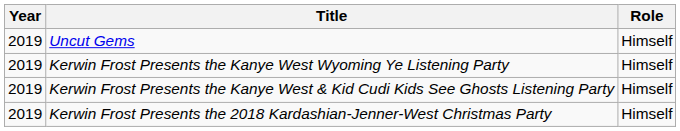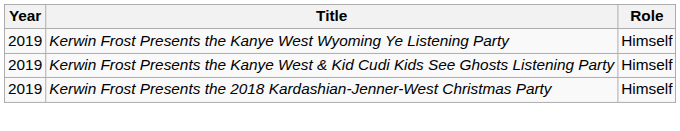- row: 2019 | Uncut Gems | Himself
